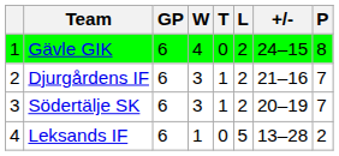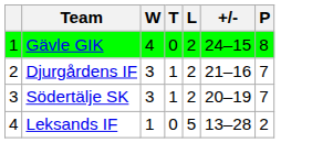- column: GP | 6 | 6 | 6 | 6
